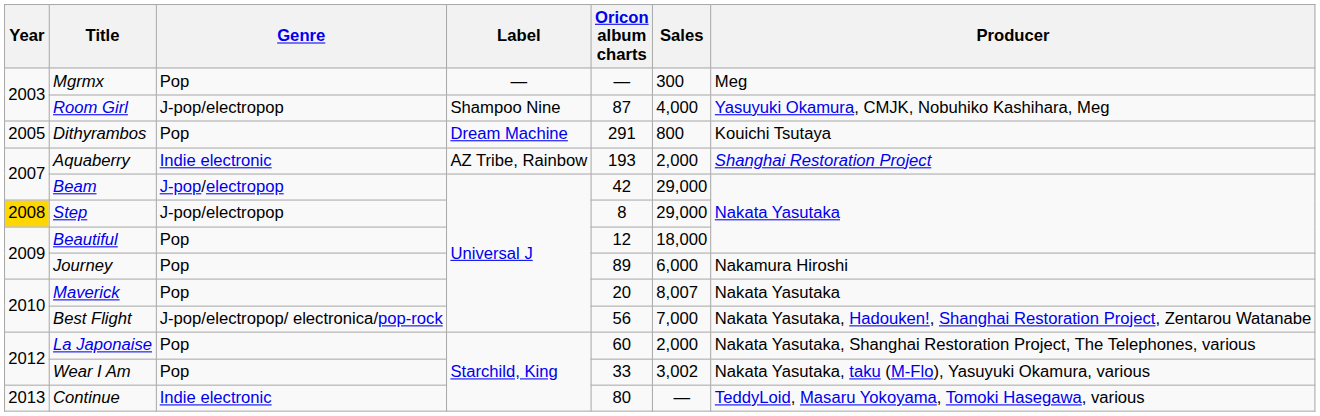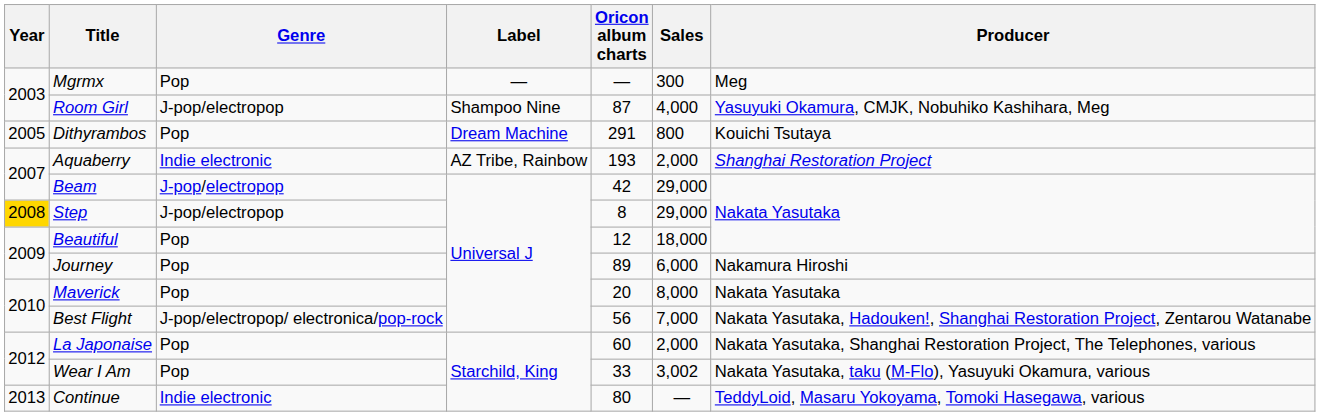Maverick | Sales: 8,007 -> 8,000
